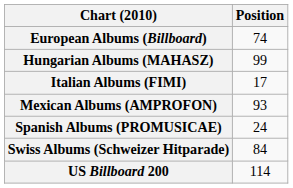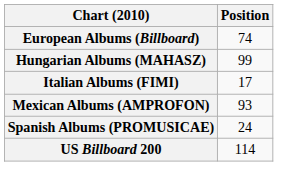- row: Swiss Albums (Schweizer Hitparade) | 84
